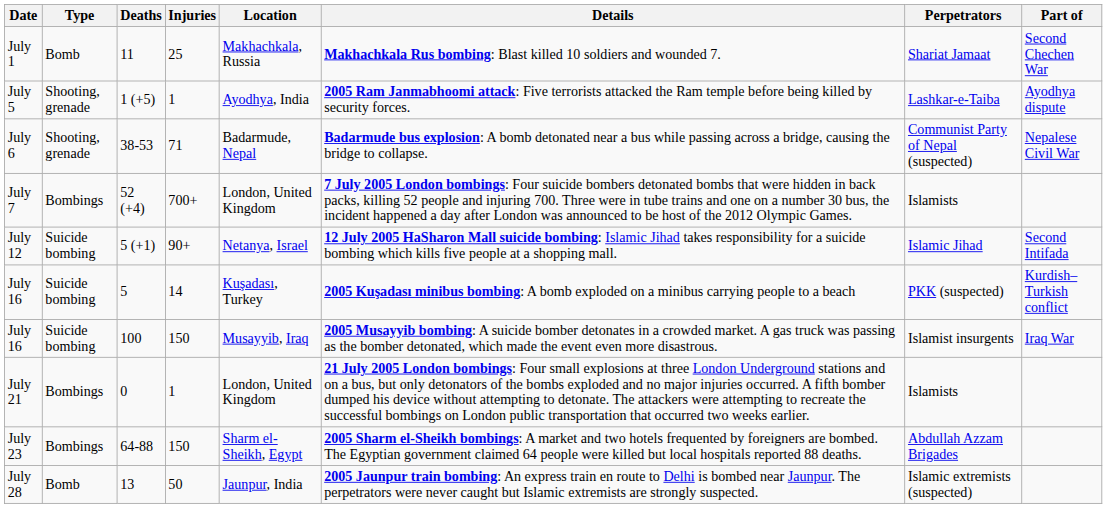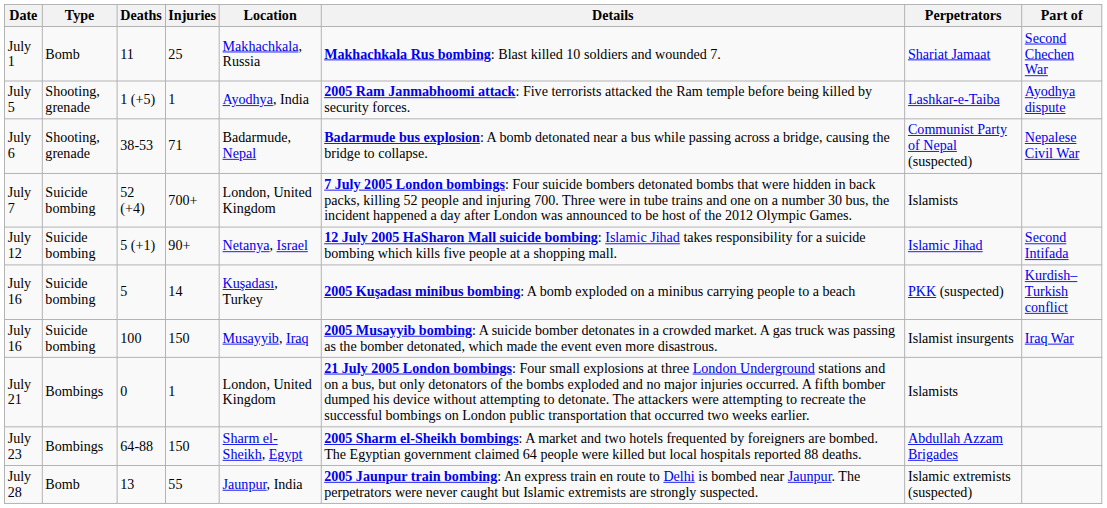July 7 | Type: Bombings -> Suicide bombing
July 28 | Injuries: 50 -> 55
